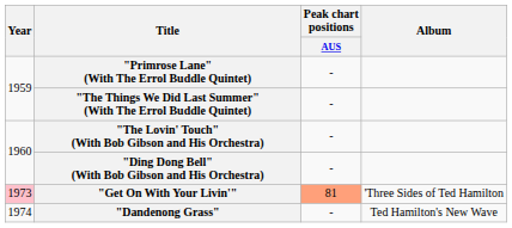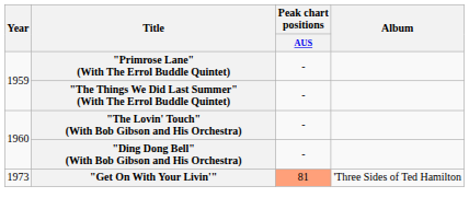"Get On With Your Livin'" | Year: pink background -> no background
- row: 1974 | "Dandenong Grass" | - | Ted Hamilton's New Wave
